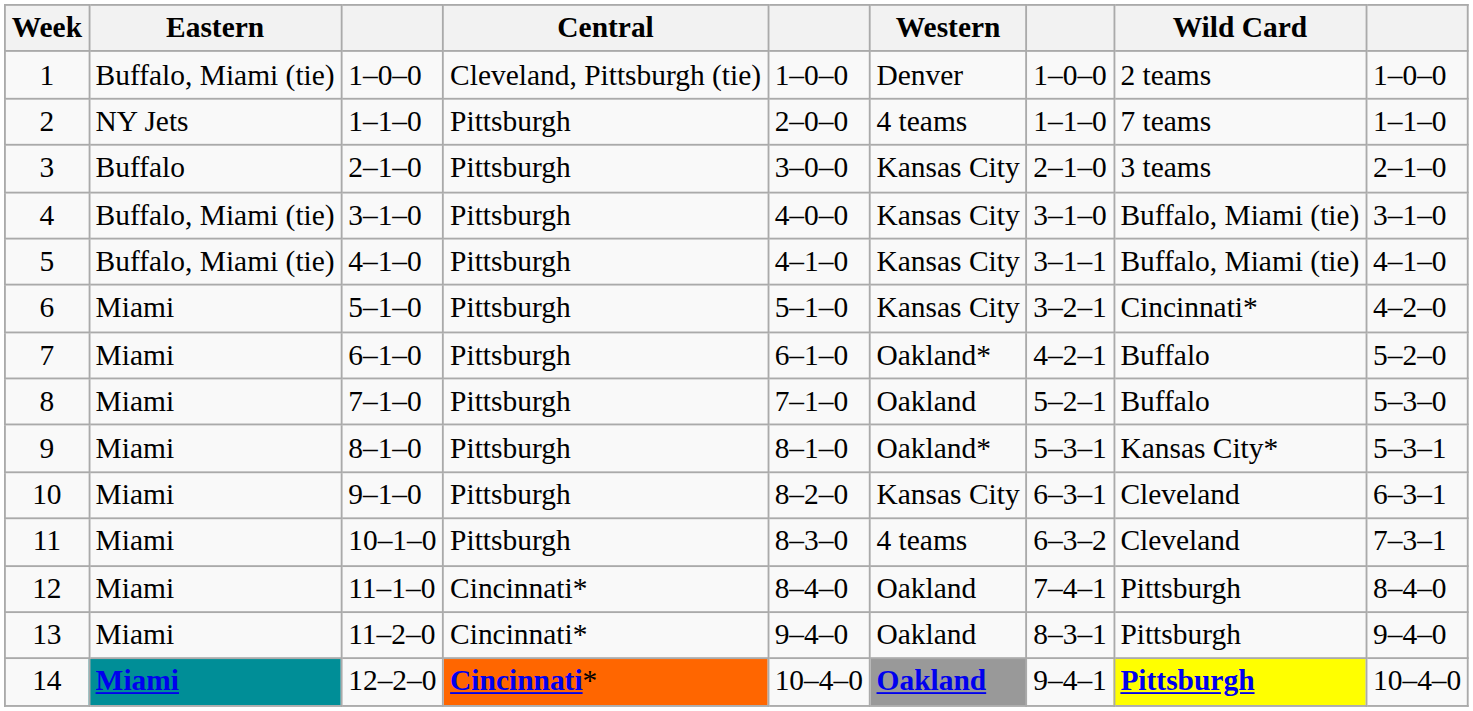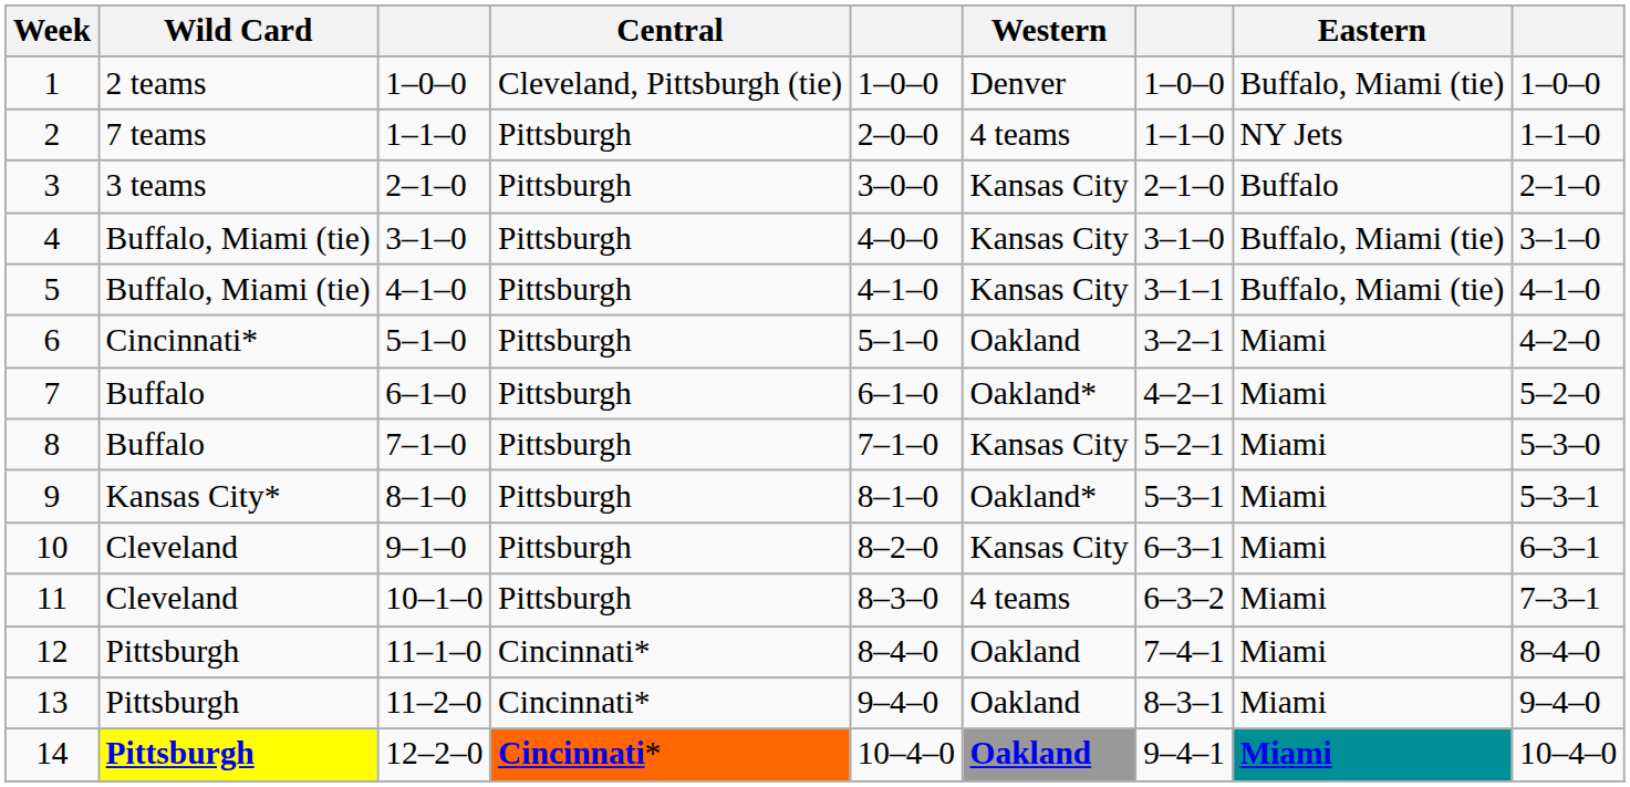columns swapped: Eastern <-> Wild Card
6 | Western: Kansas City -> Oakland
8 | Western: Oakland -> Kansas City
